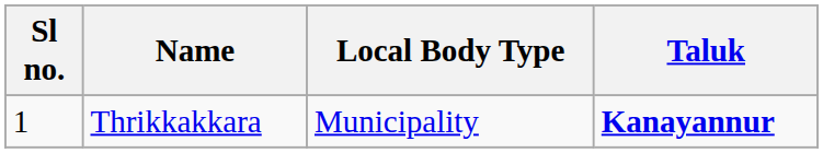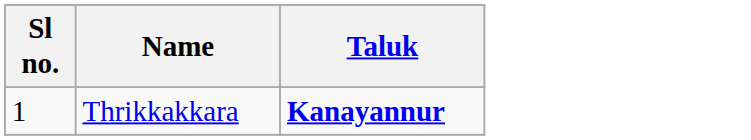- column: Local Body Type | Municipality
